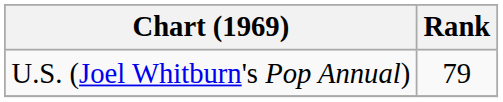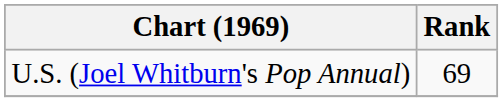U.S. (Joel Whitburn's Pop Annual) | Rank: 79 -> 69
